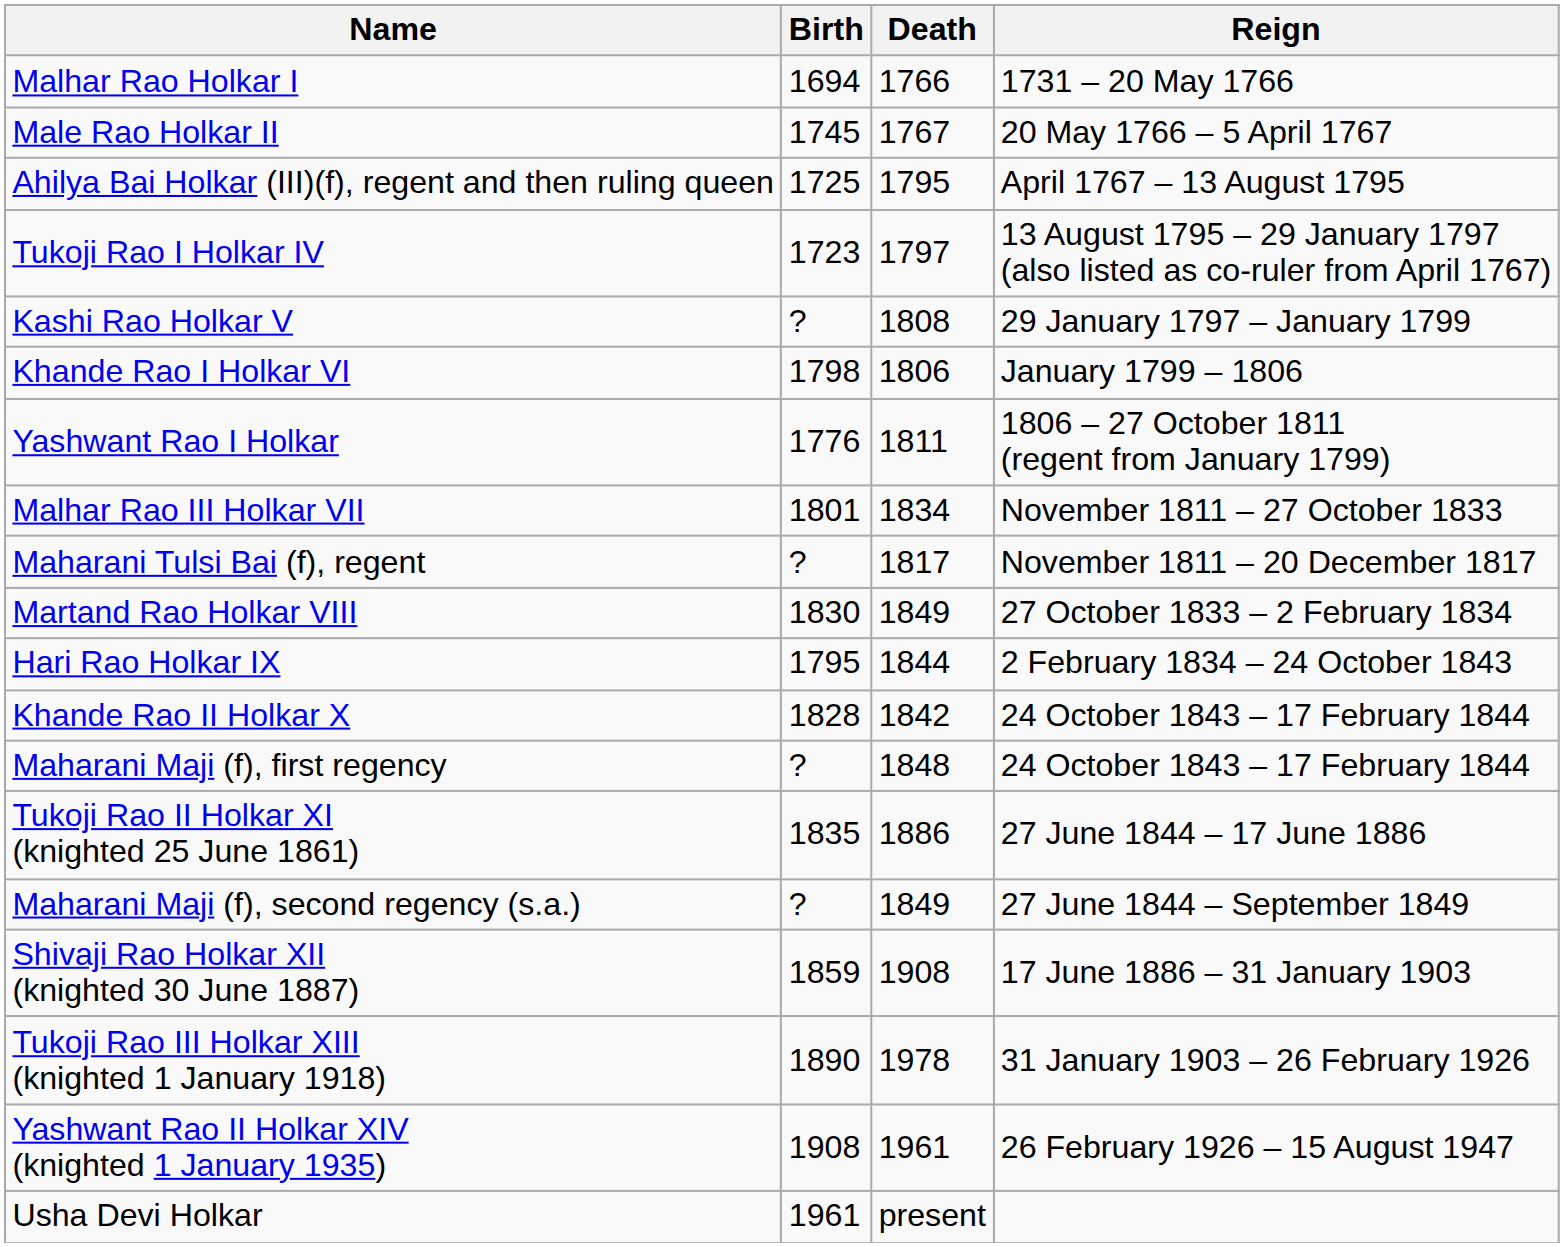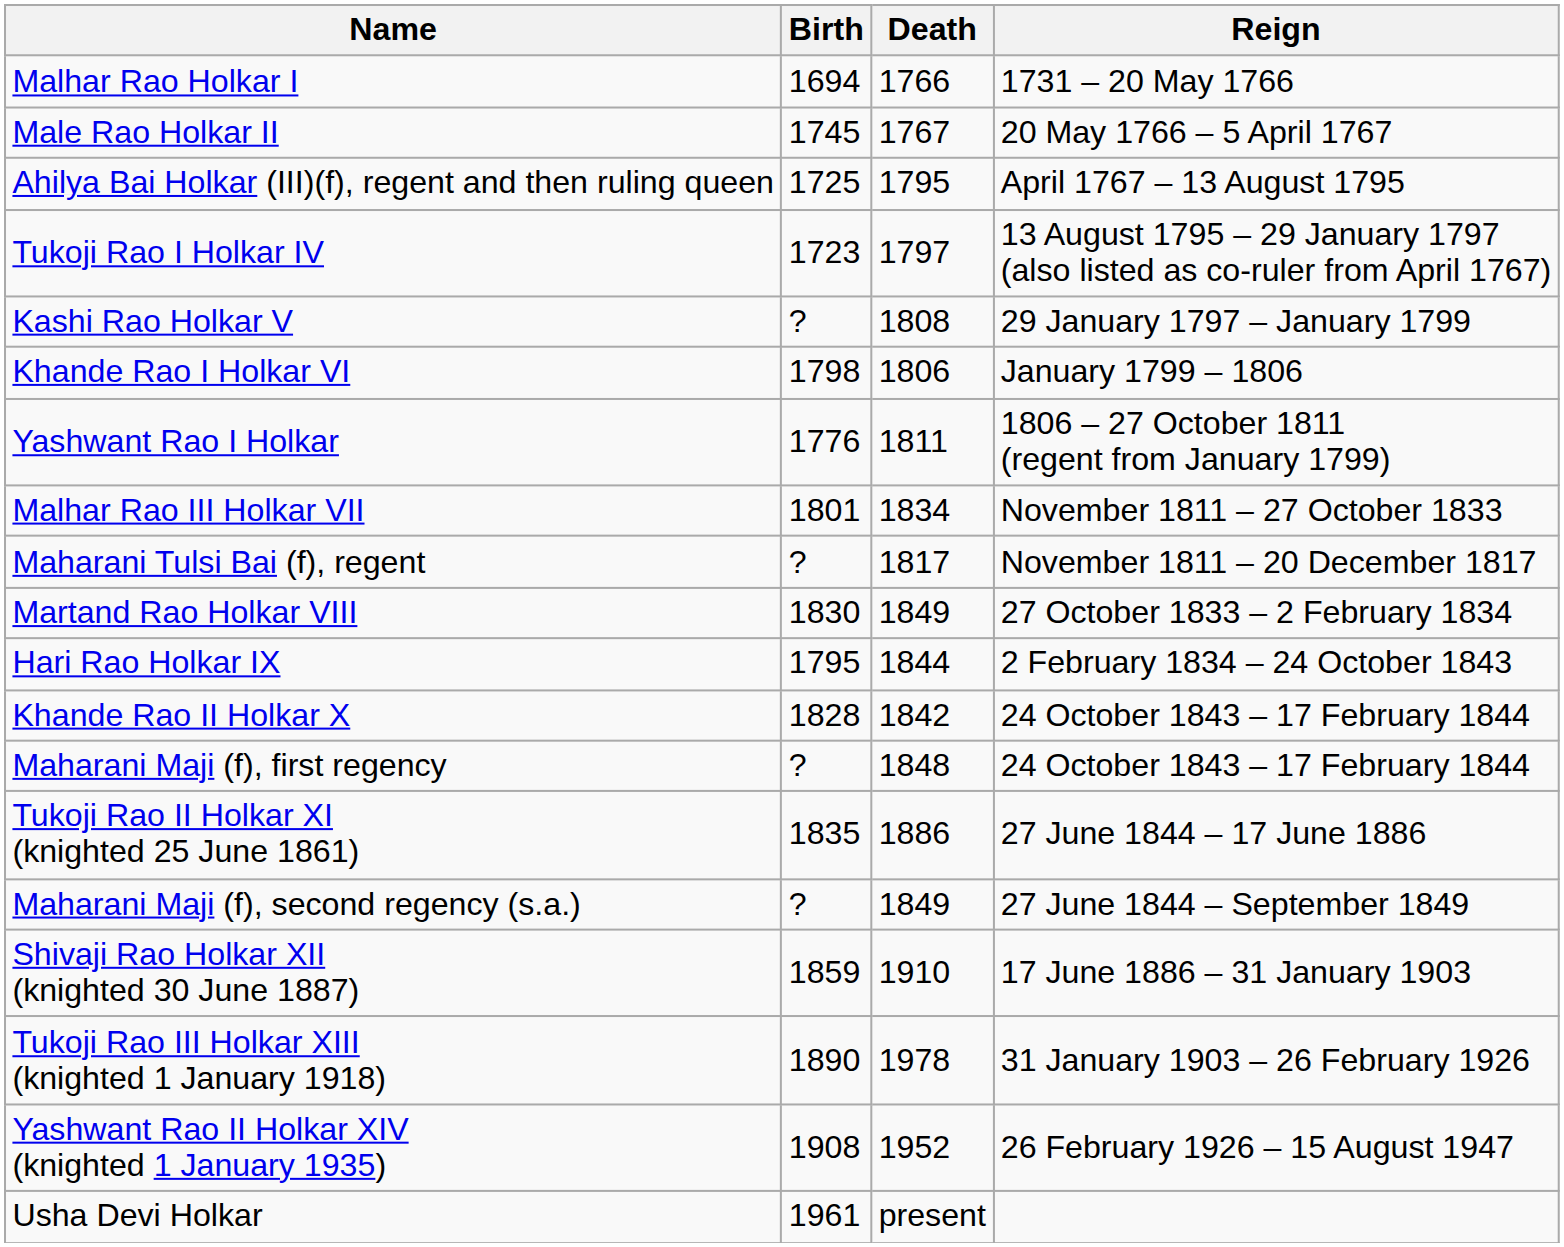Shivaji Rao Holkar XII (knighted 30 June 1887) | Death: 1908 -> 1910
Yashwant Rao II Holkar XIV (knighted 1 January 1935) | Death: 1961 -> 1952
